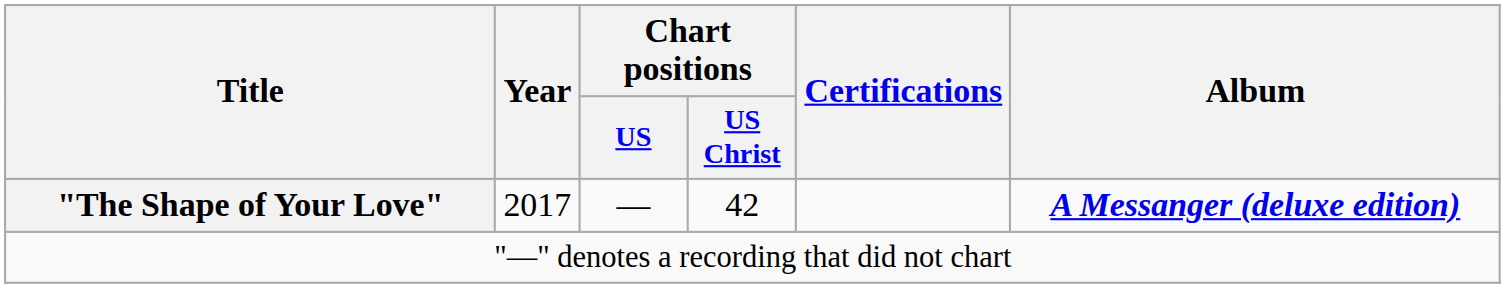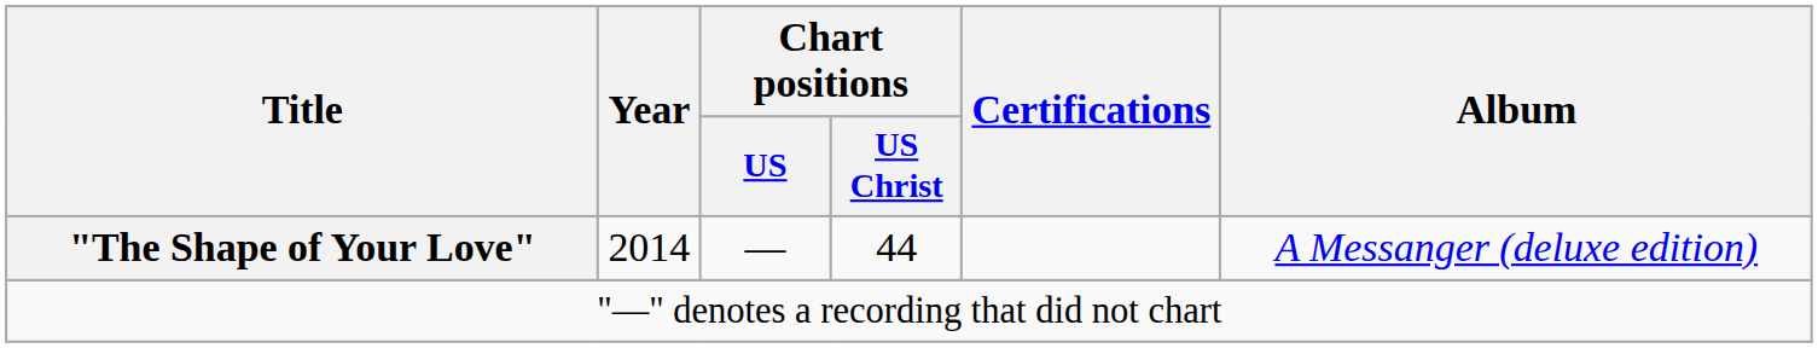"The Shape of Your Love" | Year: 2017 -> 2014
"The Shape of Your Love" | Chart positions / US Christ: 42 -> 44
"The Shape of Your Love" | Album: bold -> normal
